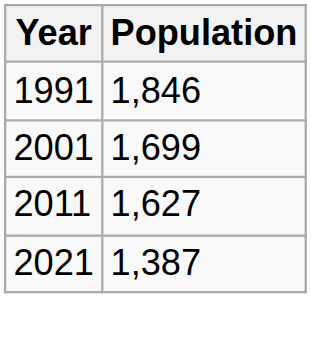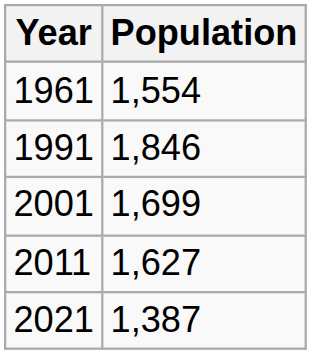+ row: 1961 | 1,554
